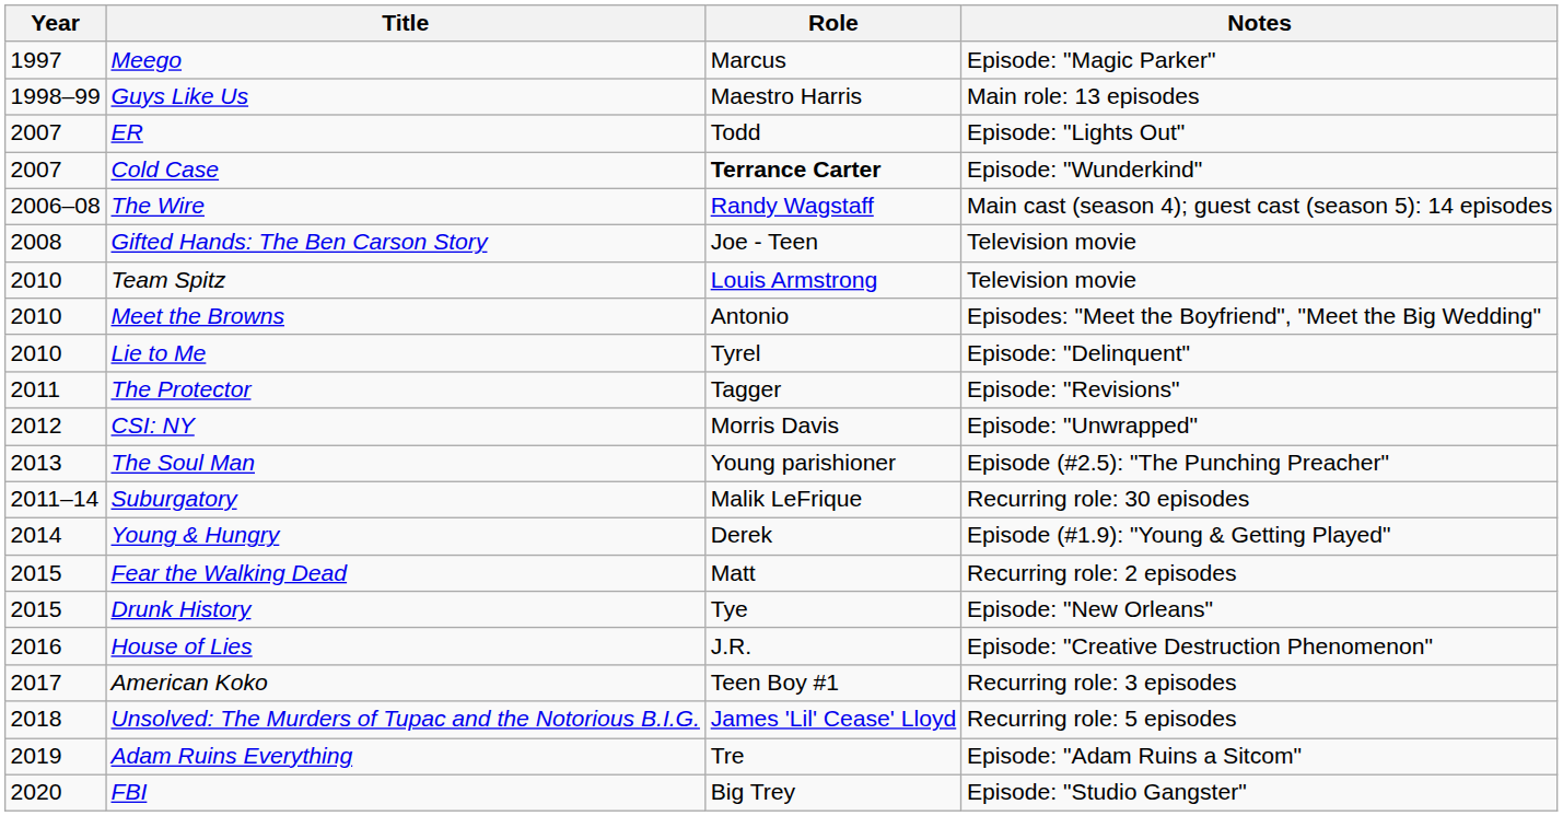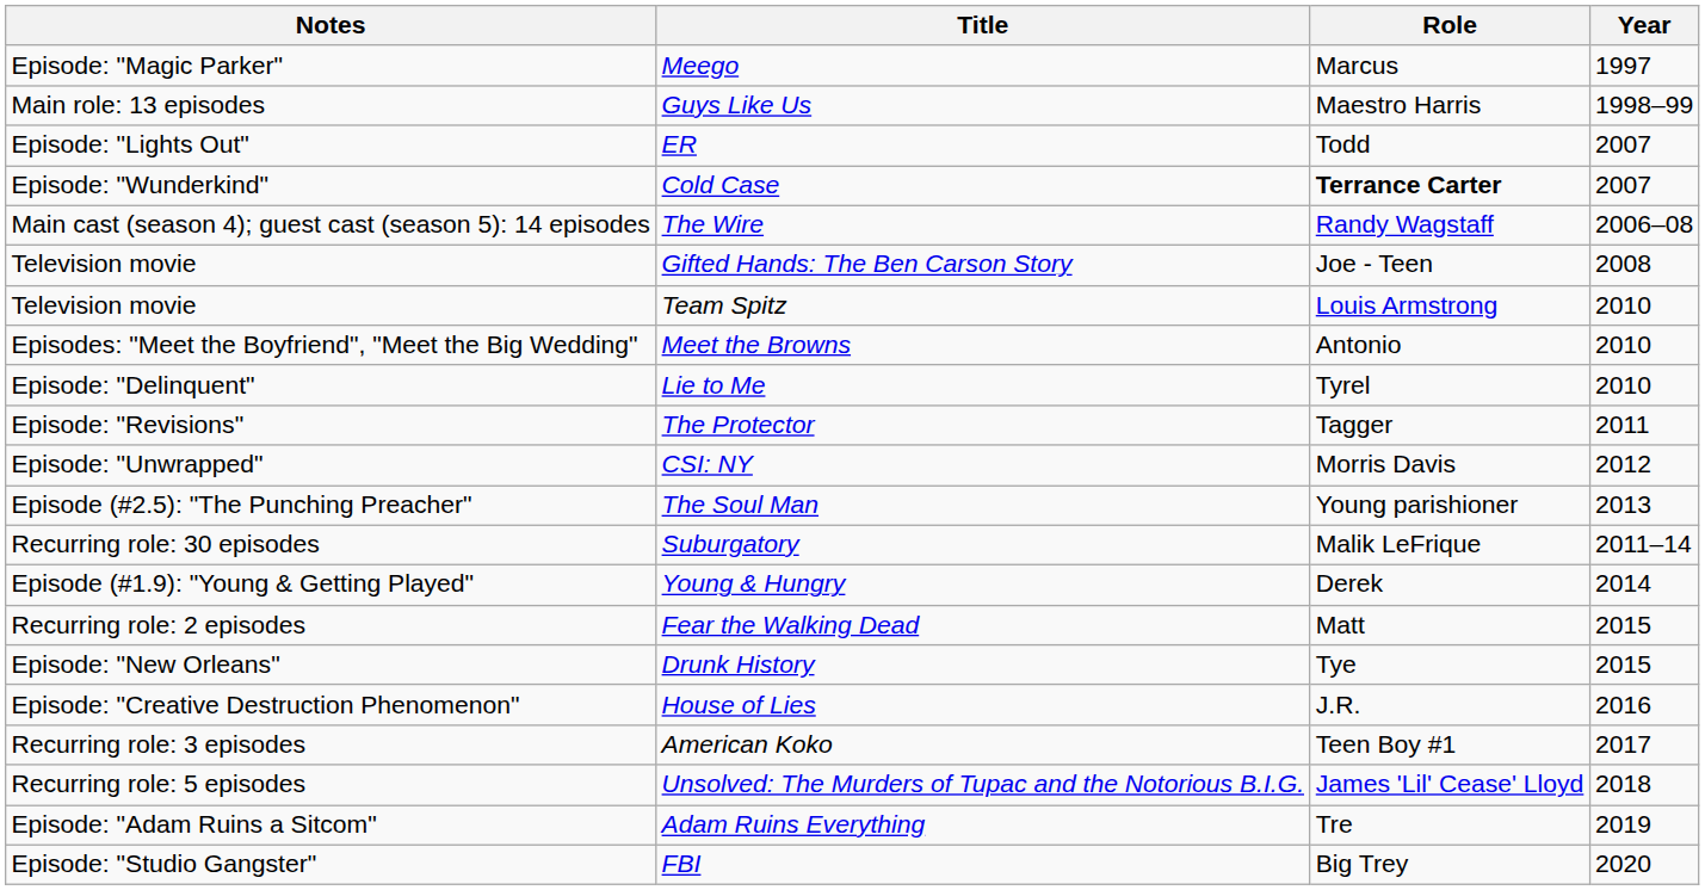columns swapped: Year <-> Notes
